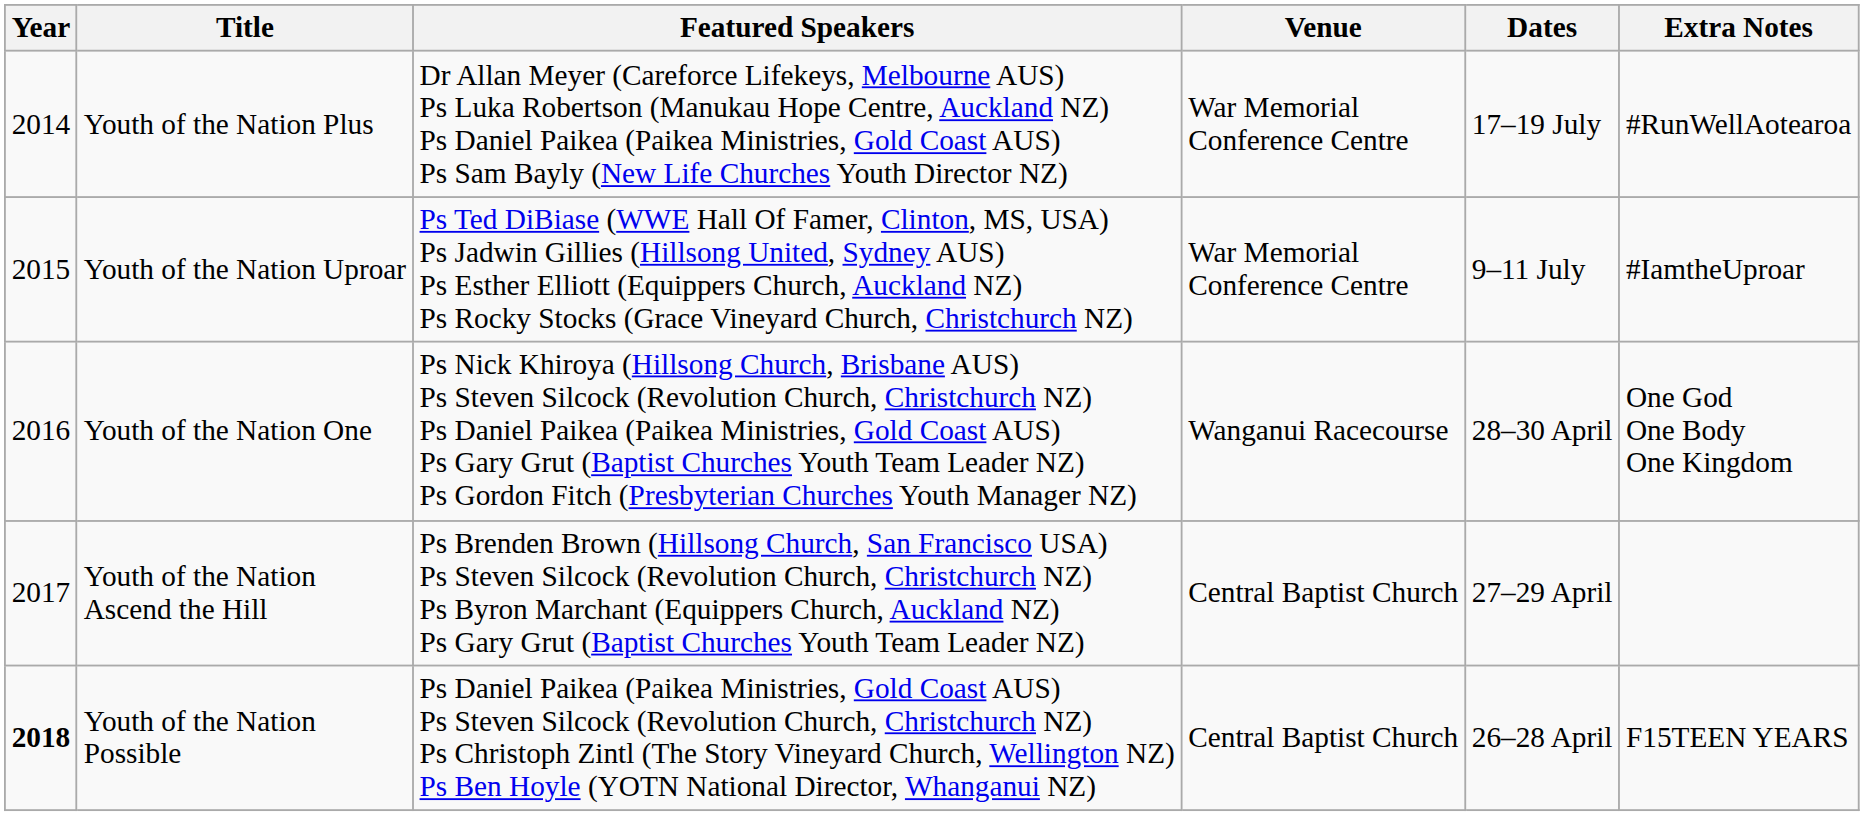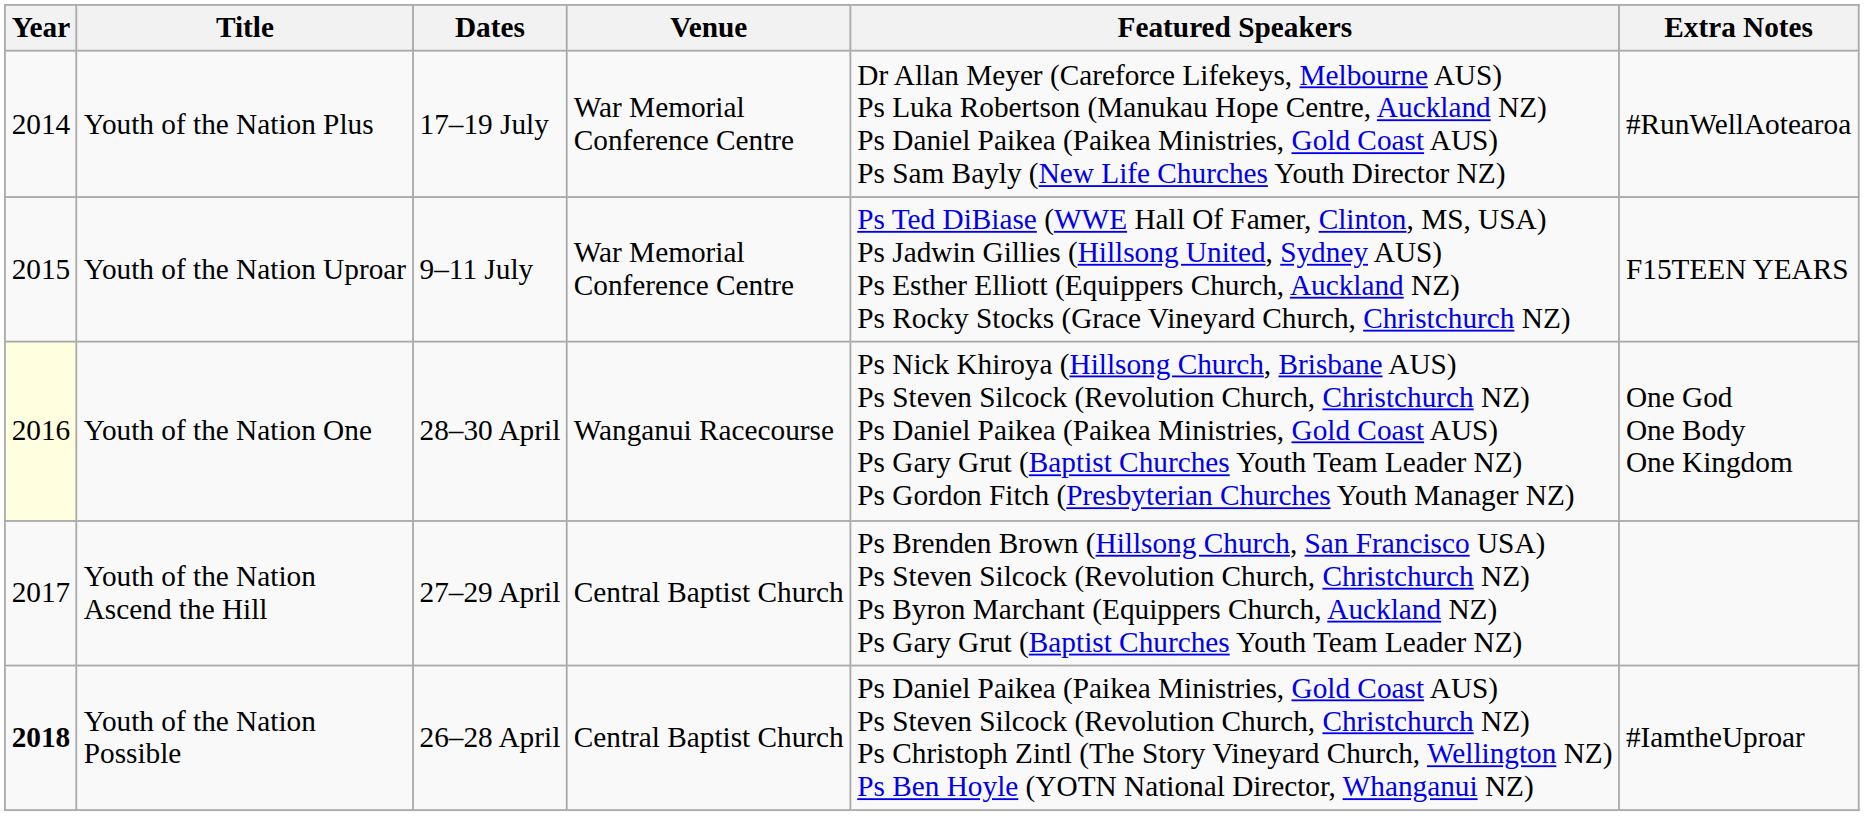columns swapped: Dates <-> Featured Speakers
Youth of the Nation Uproar | Extra Notes: #IamtheUproar -> F15TEEN YEARS
Youth of the Nation One | Year: no background -> lightyellow background
Youth of the Nation Possible | Extra Notes: F15TEEN YEARS -> #IamtheUproar
